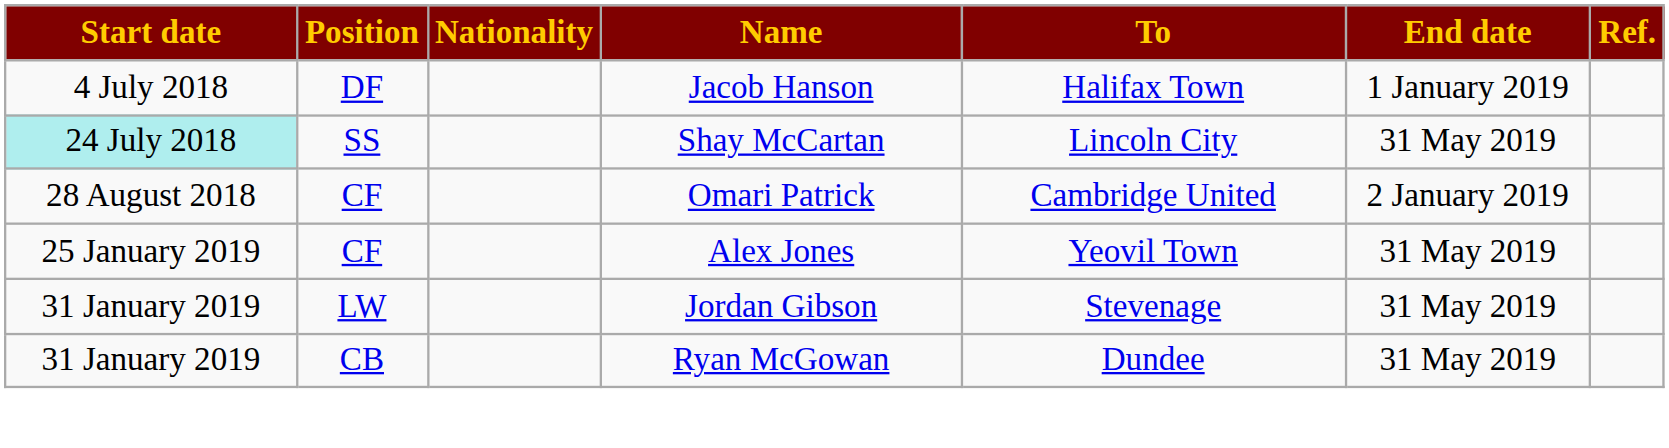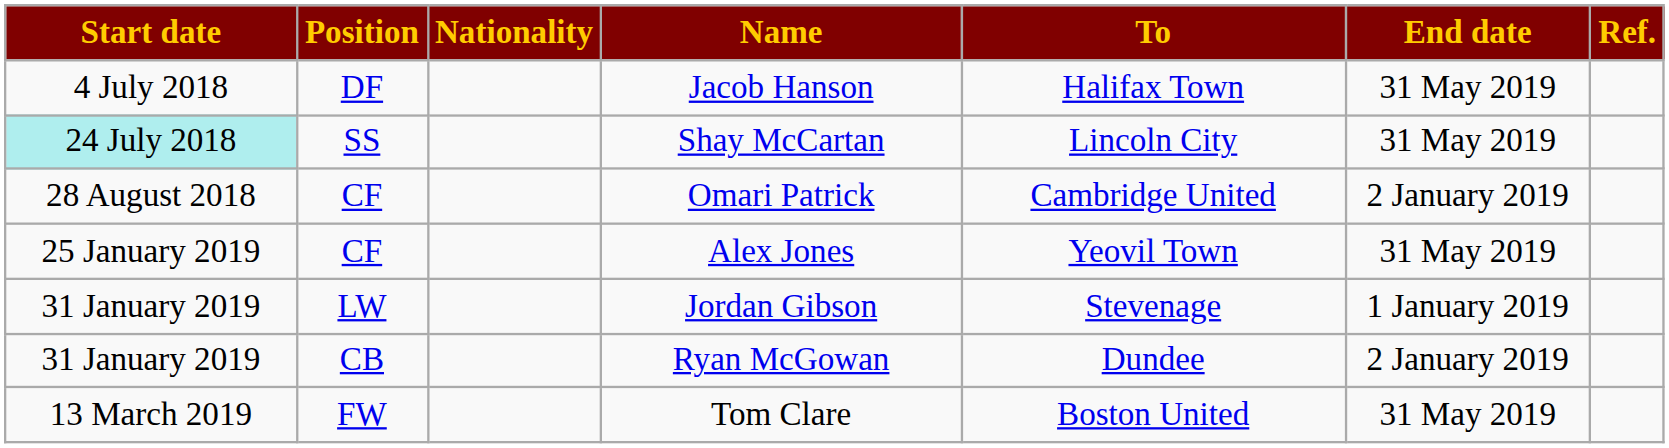Jacob Hanson | End date: 1 January 2019 -> 31 May 2019
Jordan Gibson | End date: 31 May 2019 -> 1 January 2019
Ryan McGowan | End date: 31 May 2019 -> 2 January 2019
+ row: 13 March 2019 | FW | Tom Clare | Boston United | 31 May 2019
